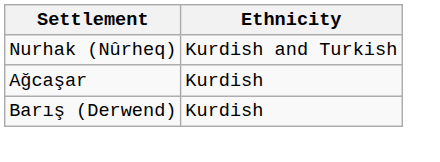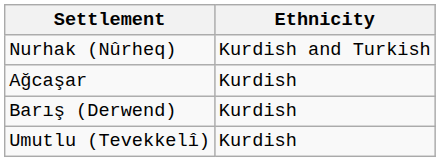+ row: Umutlu (Tevekkelî) | Kurdish
